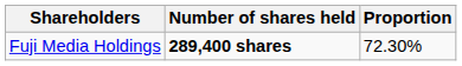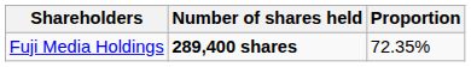Fuji Media Holdings | Proportion: 72.30% -> 72.35%
